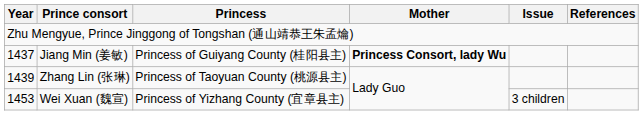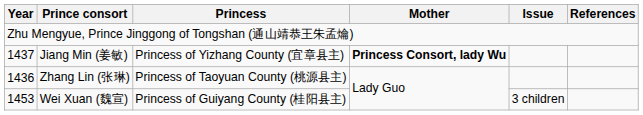Jiang Min (姜敏) | Princess: Princess of Guiyang County (桂阳县主) -> Princess of Yizhang County (宜章县主)
Zhang Lin (张琳) | Year: 1439 -> 1436
Wei Xuan (魏宣) | Princess: Princess of Yizhang County (宜章县主) -> Princess of Guiyang County (桂阳县主)
